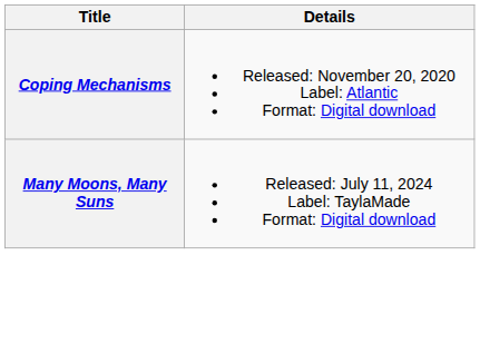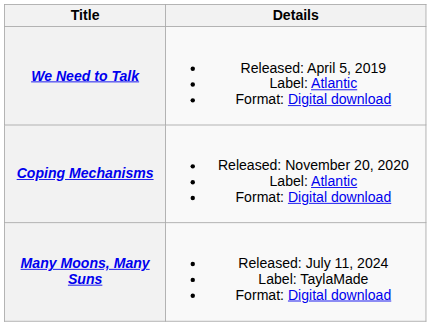+ row: We Need to Talk | Released: April 5, 2019 Label: Atlantic Format: Digital download
